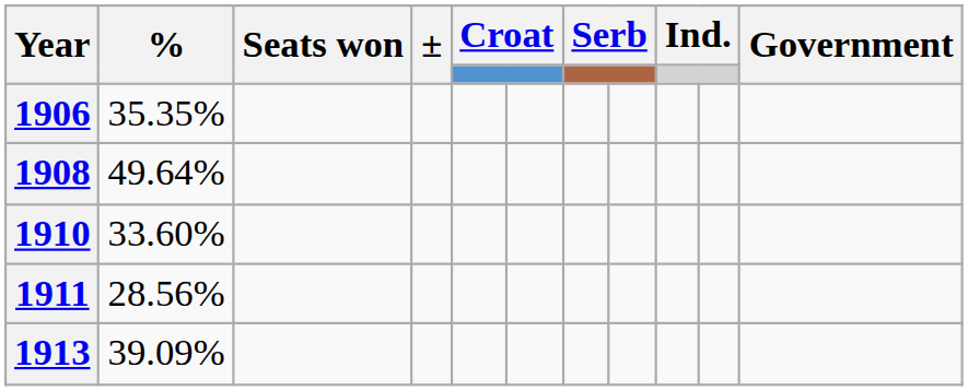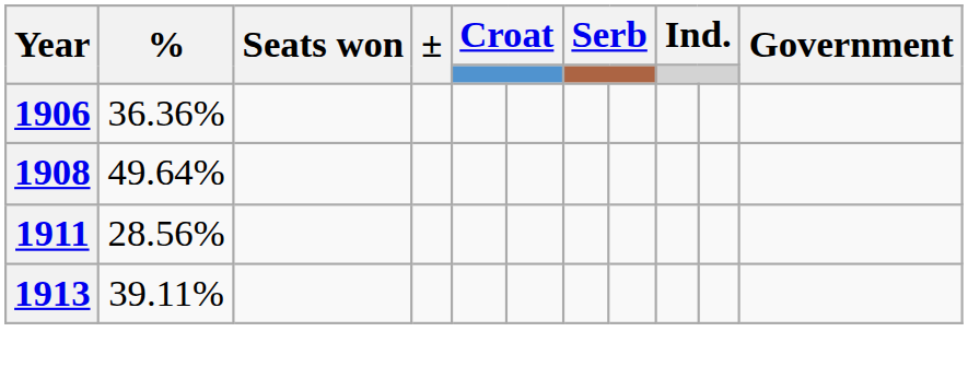1906 | %: 35.35% -> 36.36%
- row: 1910 | 33.60%
1913 | %: 39.09% -> 39.11%
